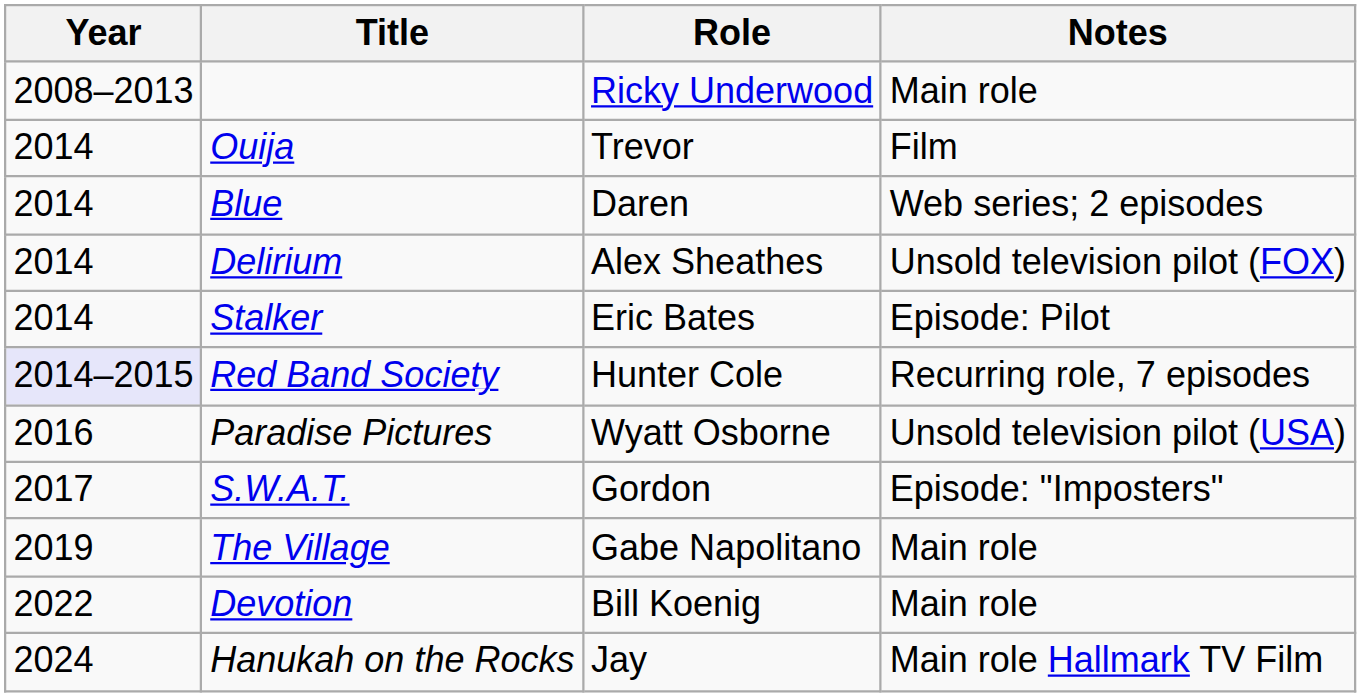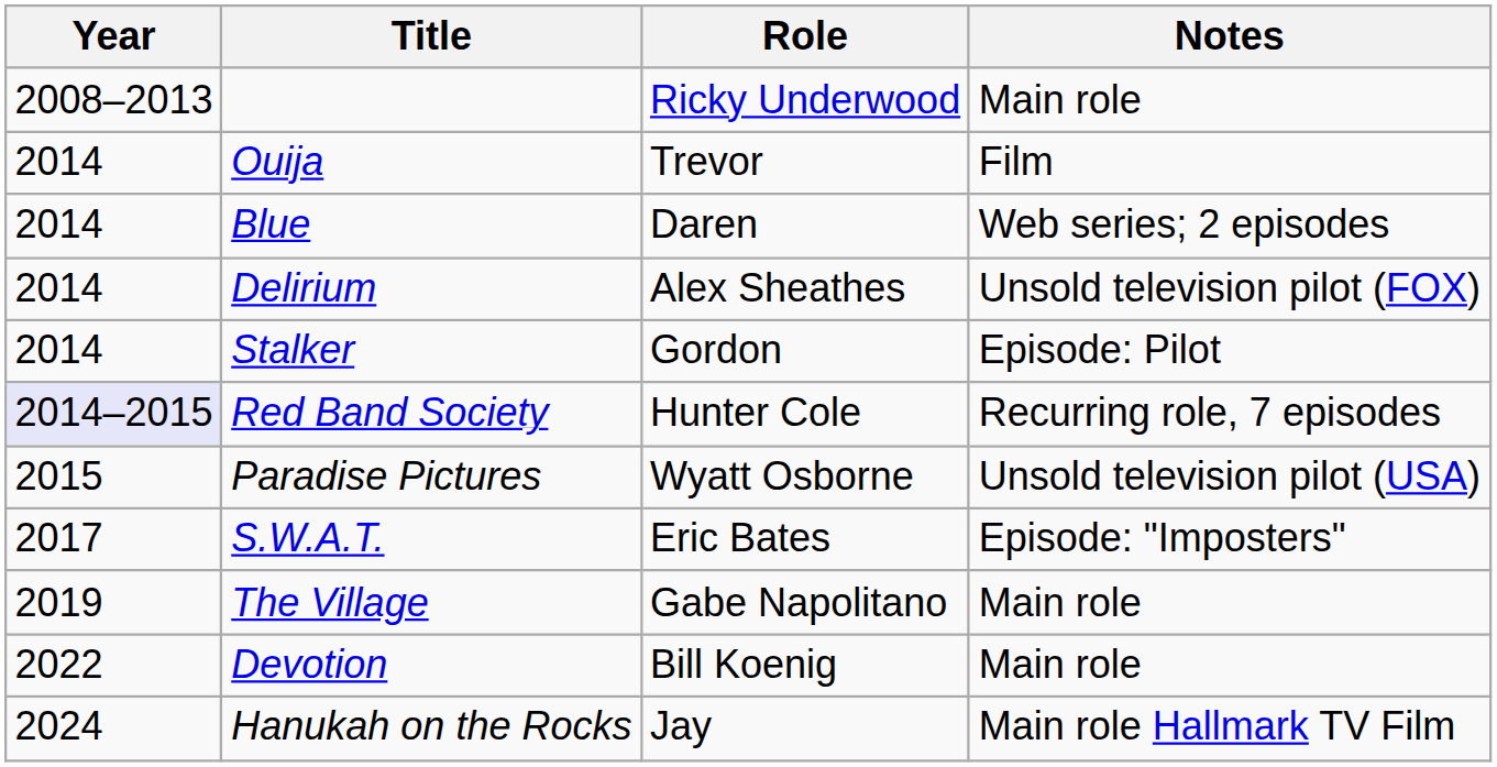Stalker | Role: Eric Bates -> Gordon
Paradise Pictures | Year: 2016 -> 2015
S.W.A.T. | Role: Gordon -> Eric Bates
